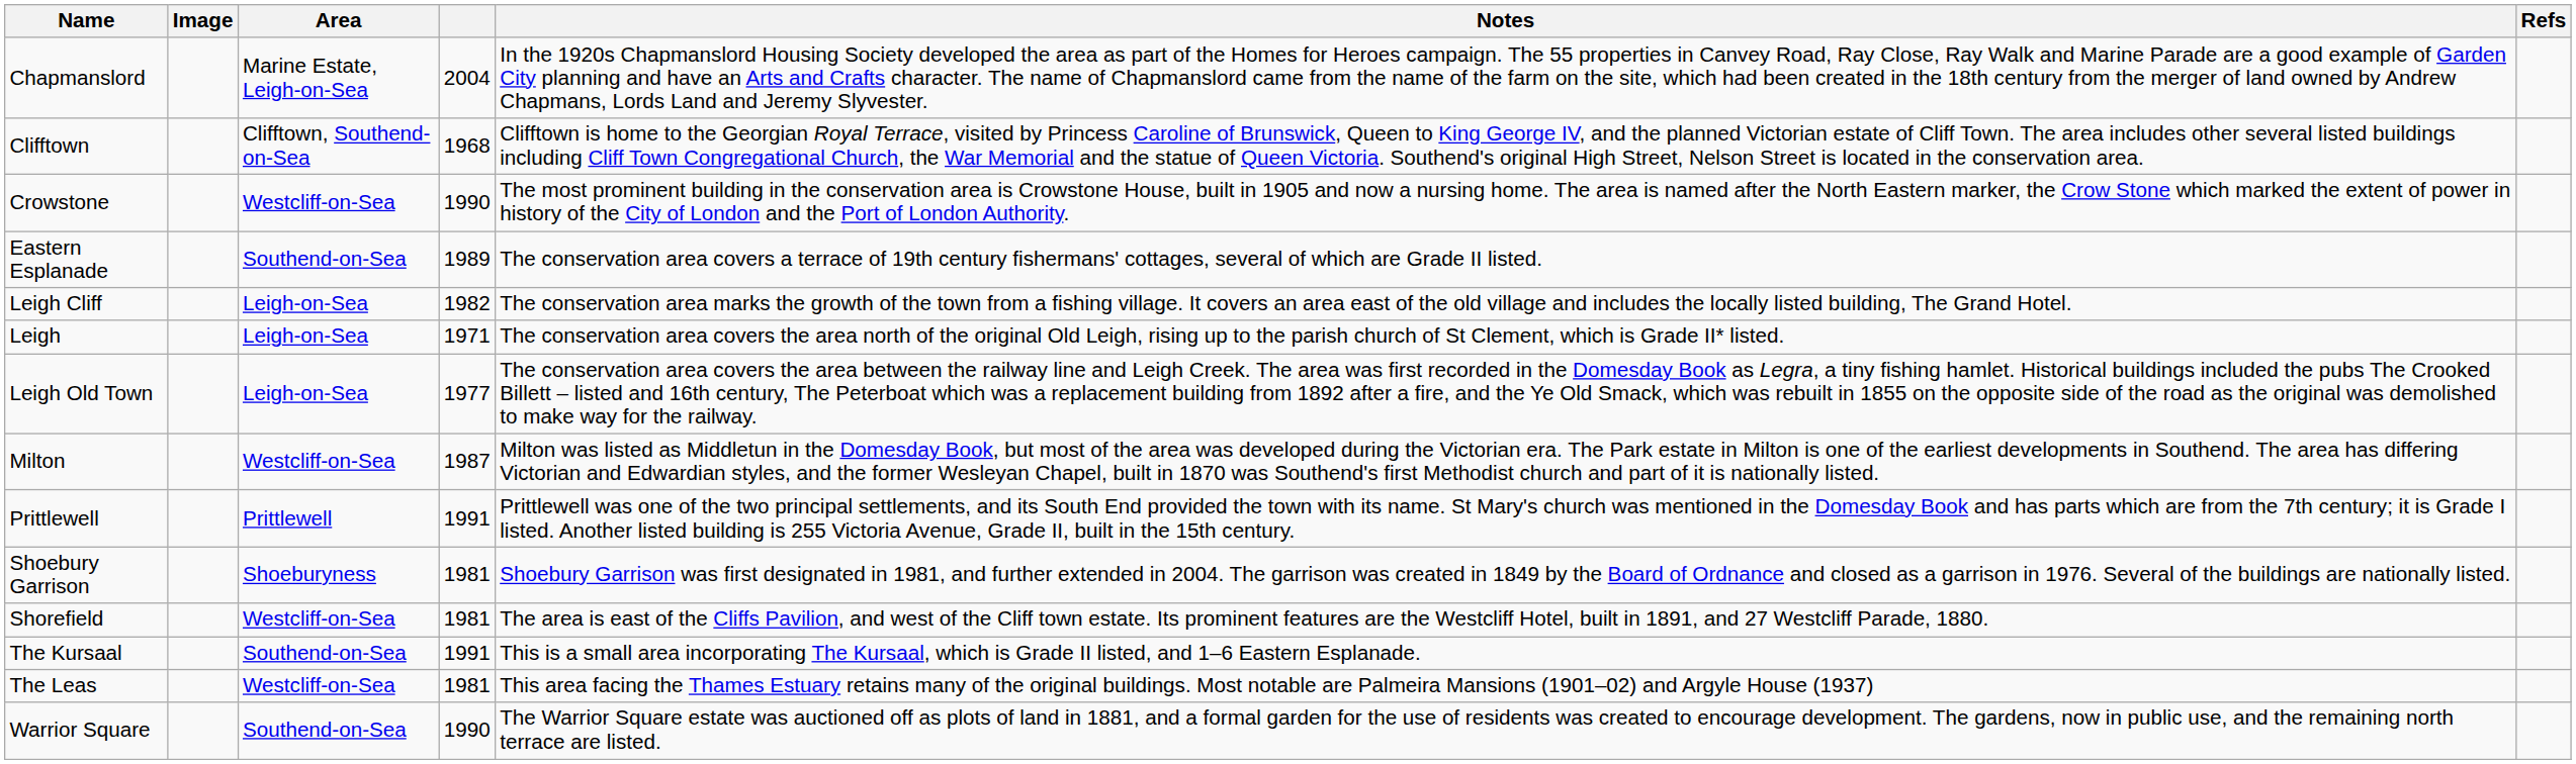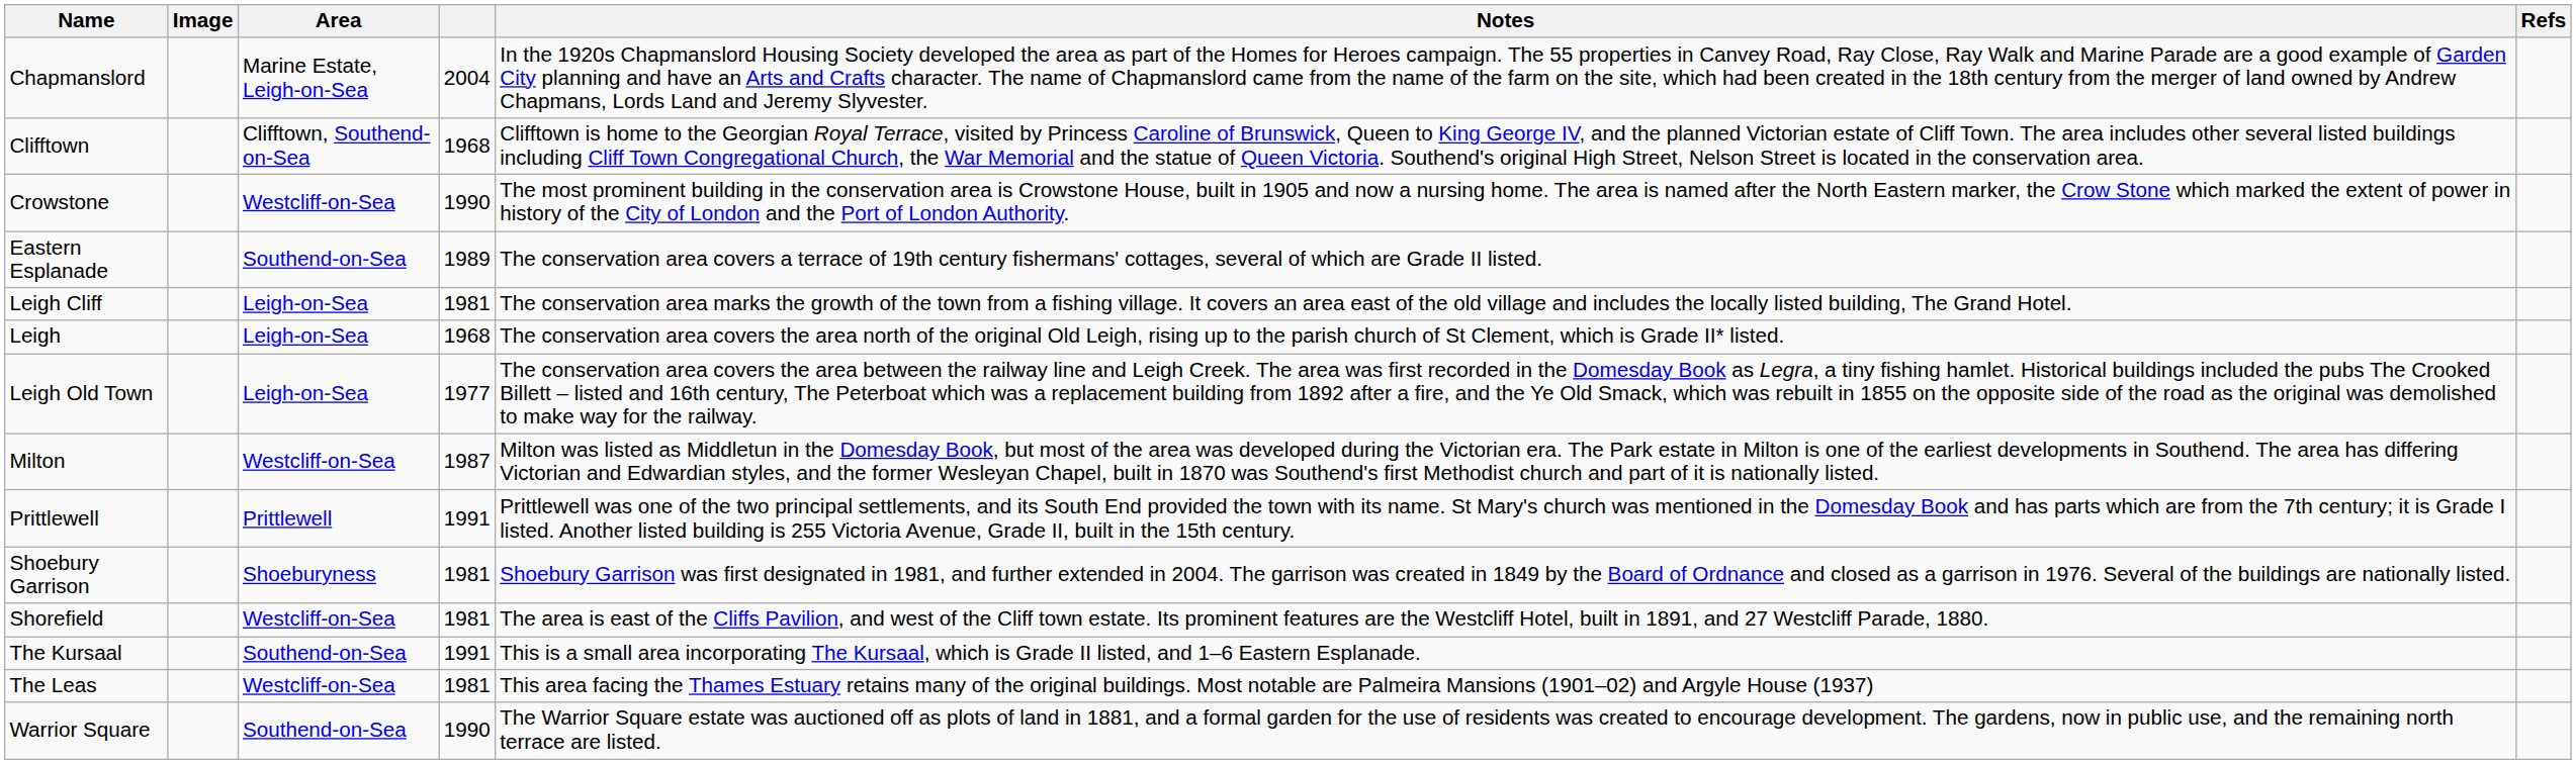Leigh Cliff | column 4: 1982 -> 1981
Leigh | column 4: 1971 -> 1968
